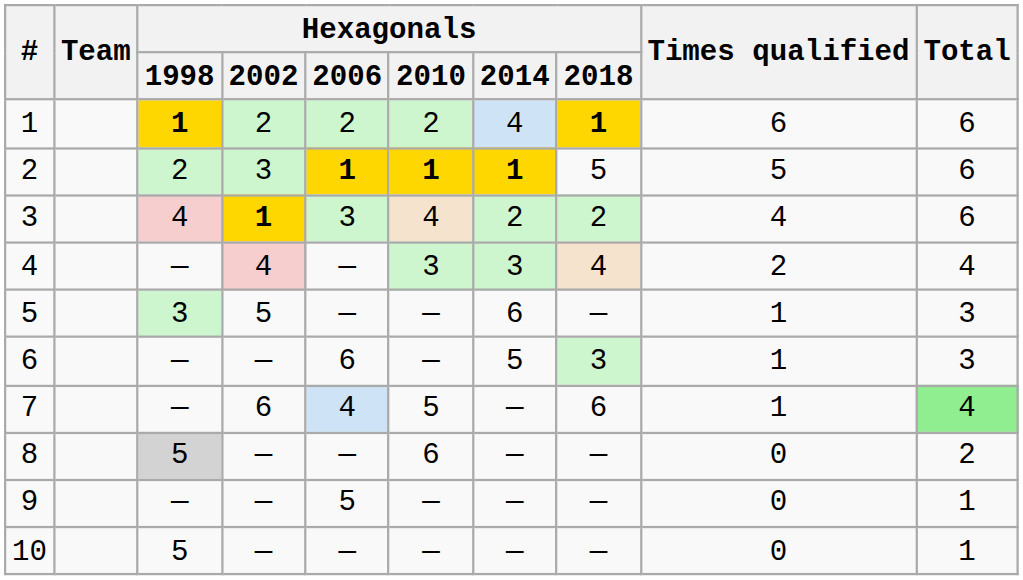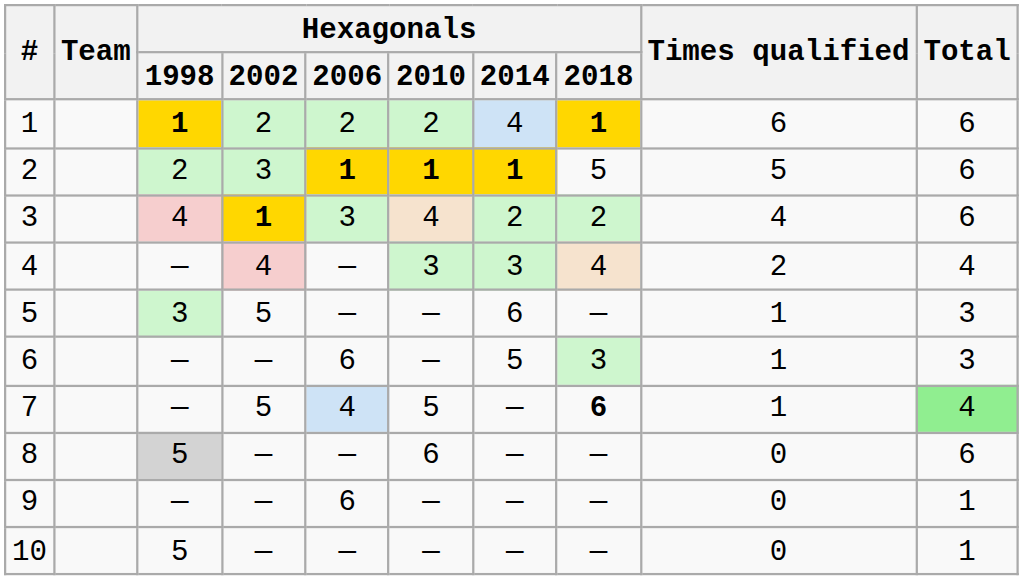7 | Hexagonals / 2002: 6 -> 5
7 | Hexagonals / 2018: normal -> bold
8 | Total: 2 -> 6
9 | Hexagonals / 2006: 5 -> 6
